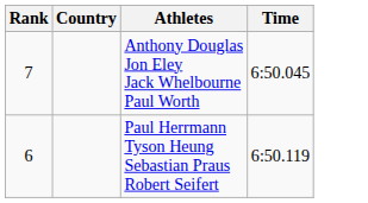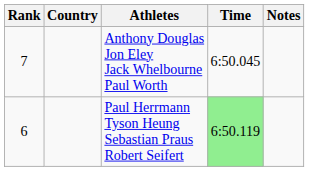+ column: Notes
Paul Herrmann Tyson Heung Sebastian Praus Robert Seifert | Time: no background -> lightgreen background
